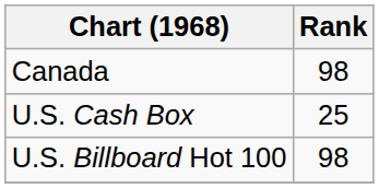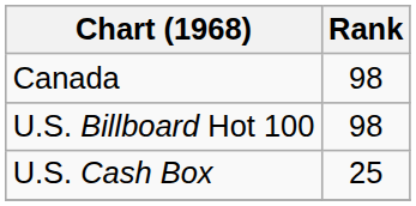rows swapped: U.S. Billboard Hot 100 <-> U.S. Cash Box
